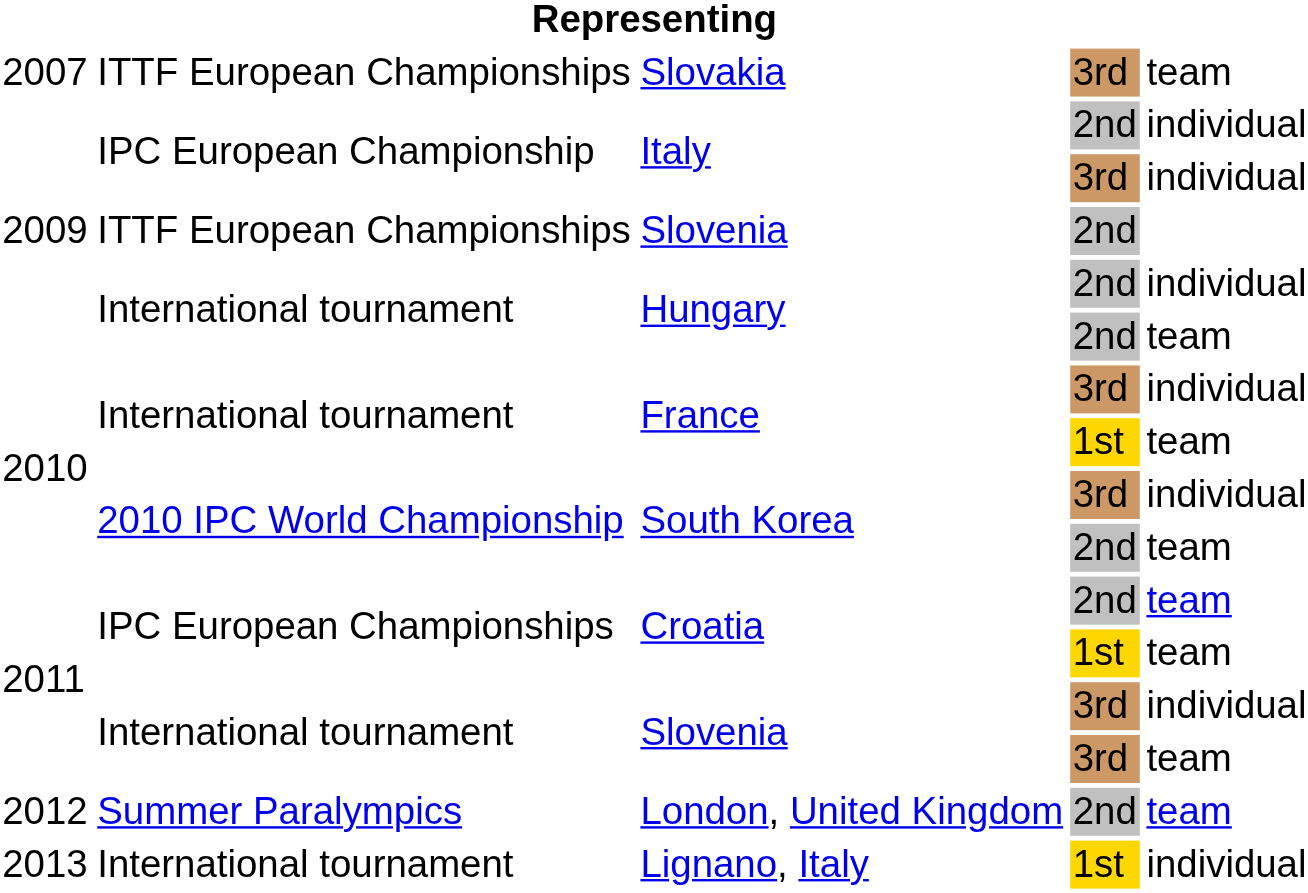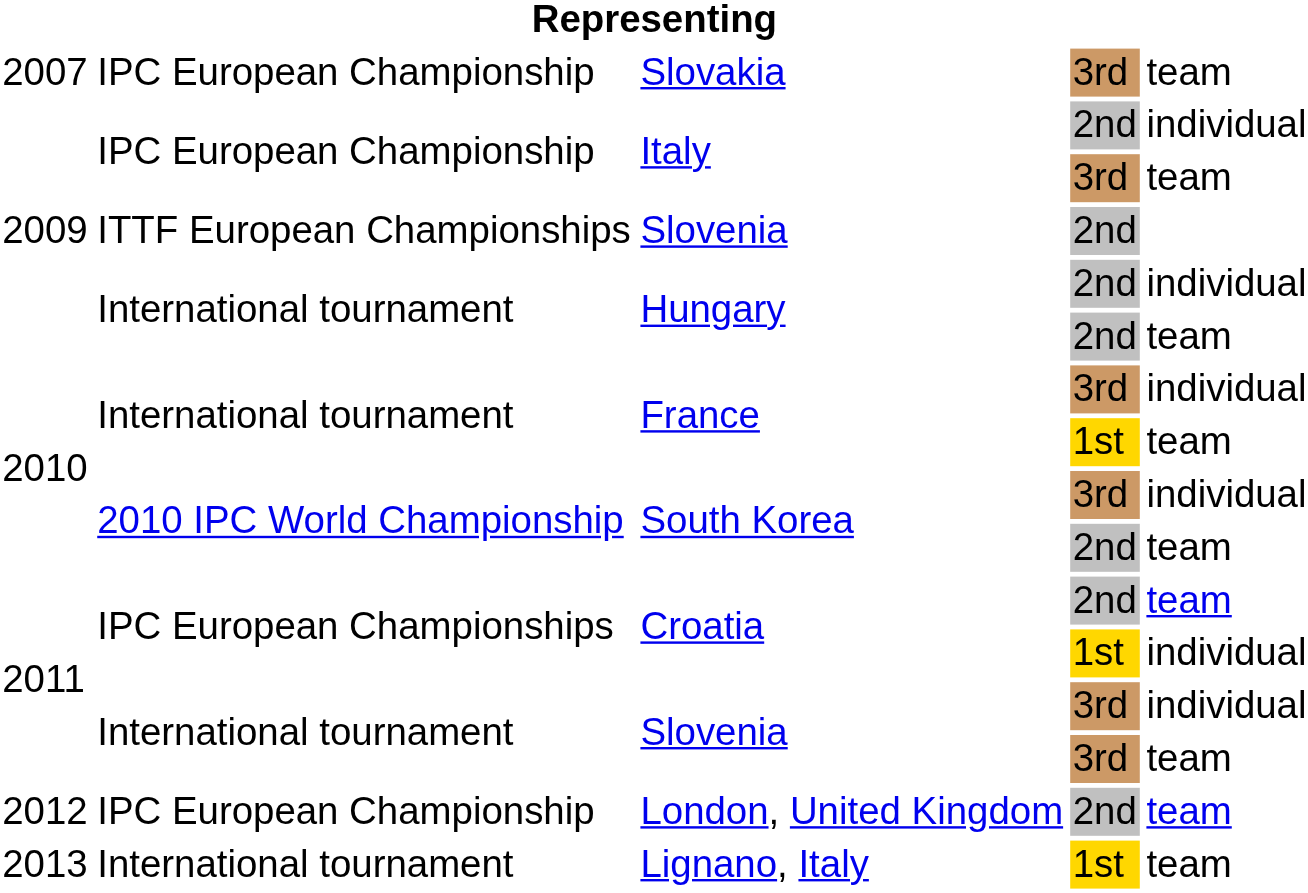Slovakia | column 2: ITTF European Championships -> IPC European Championship
Italy / 3rd | column 5: individual -> team
Croatia / 1st | column 5: team -> individual
London, United Kingdom | column 2: Summer Paralympics -> IPC European Championship
Lignano, Italy | column 5: individual -> team
